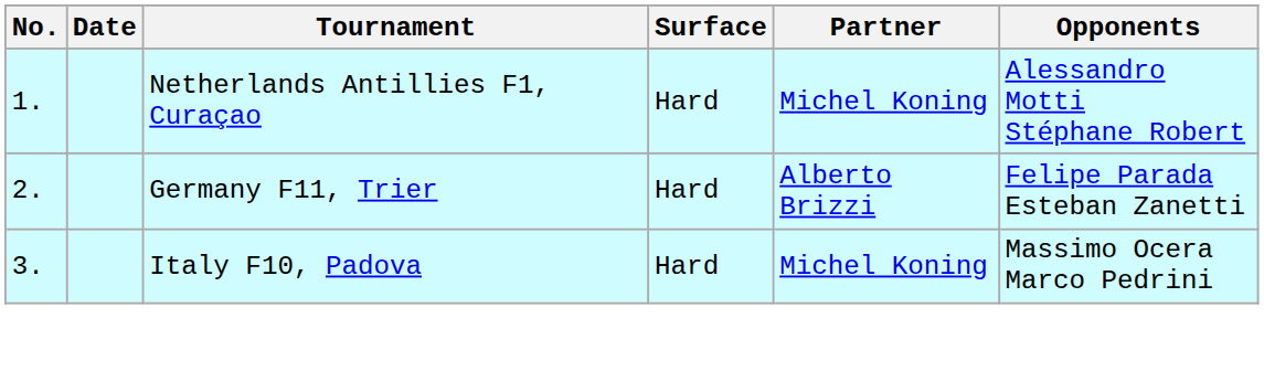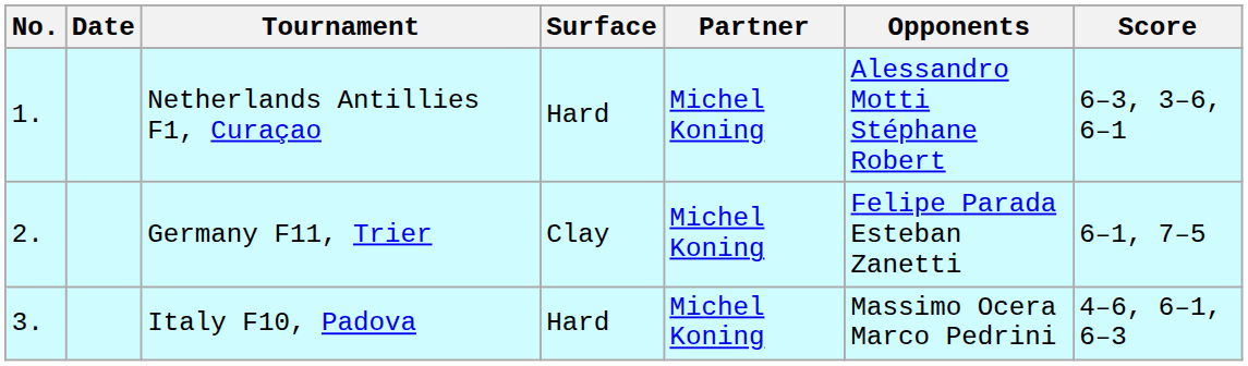+ column: Score | 6–3, 3–6, 6–1 | 6–1, 7–5 | 4–6, 6–1, 6–3
Germany F11, Trier | Surface: Hard -> Clay
Germany F11, Trier | Partner: Alberto Brizzi -> Michel Koning
